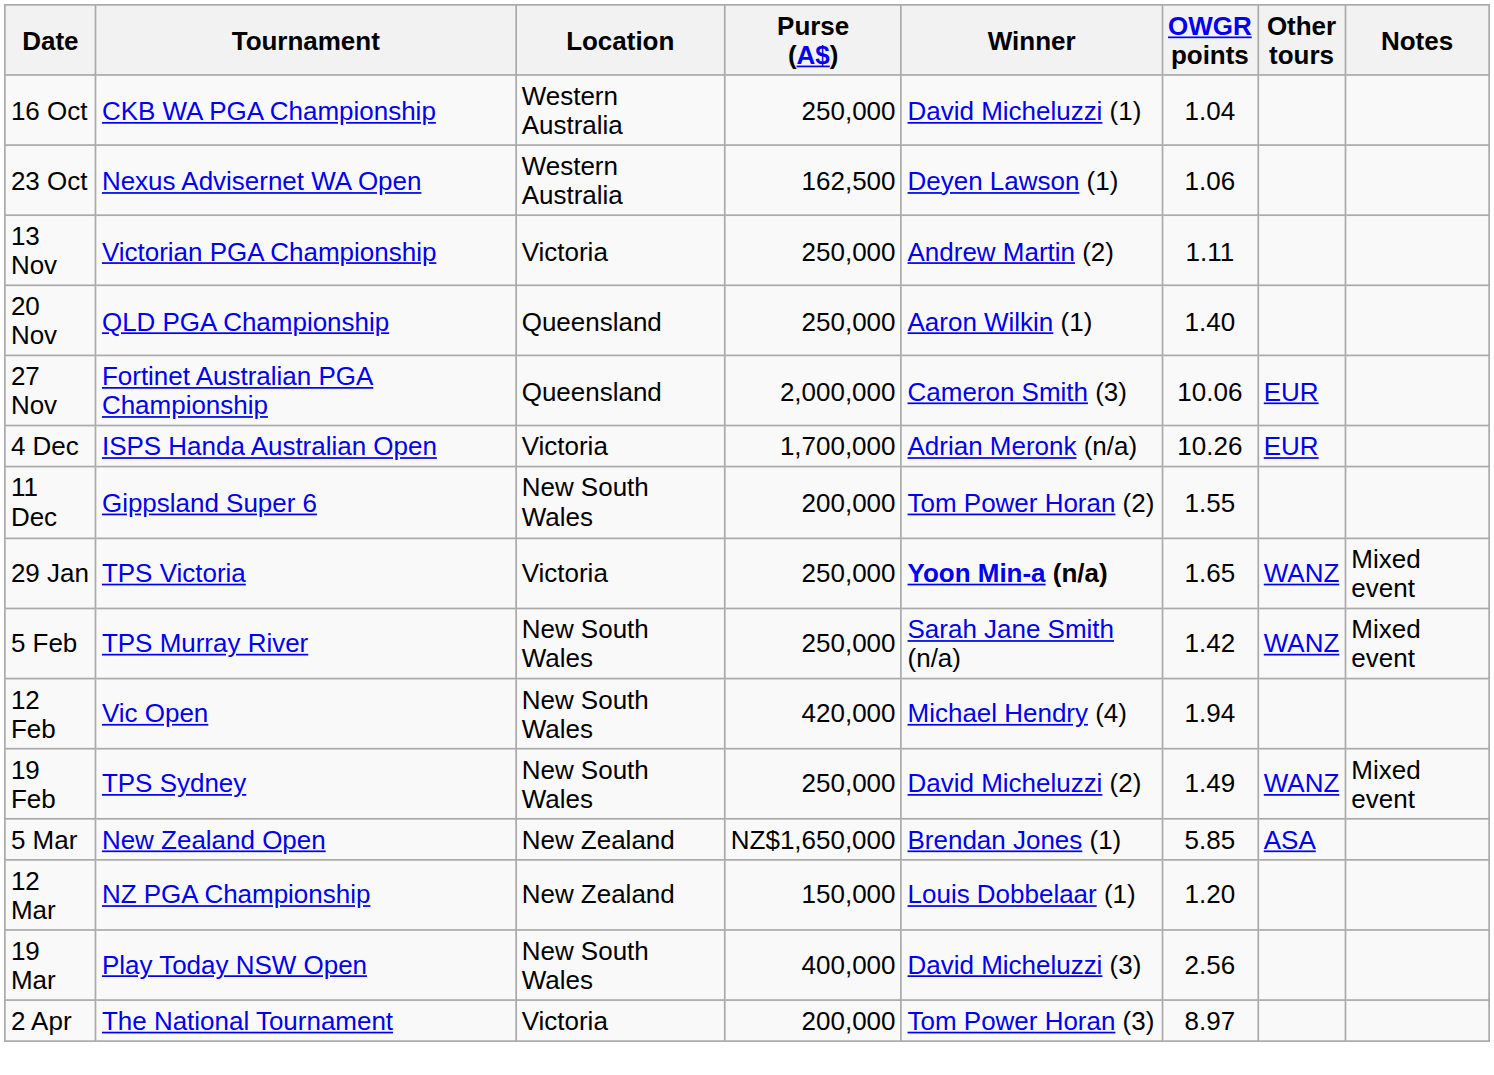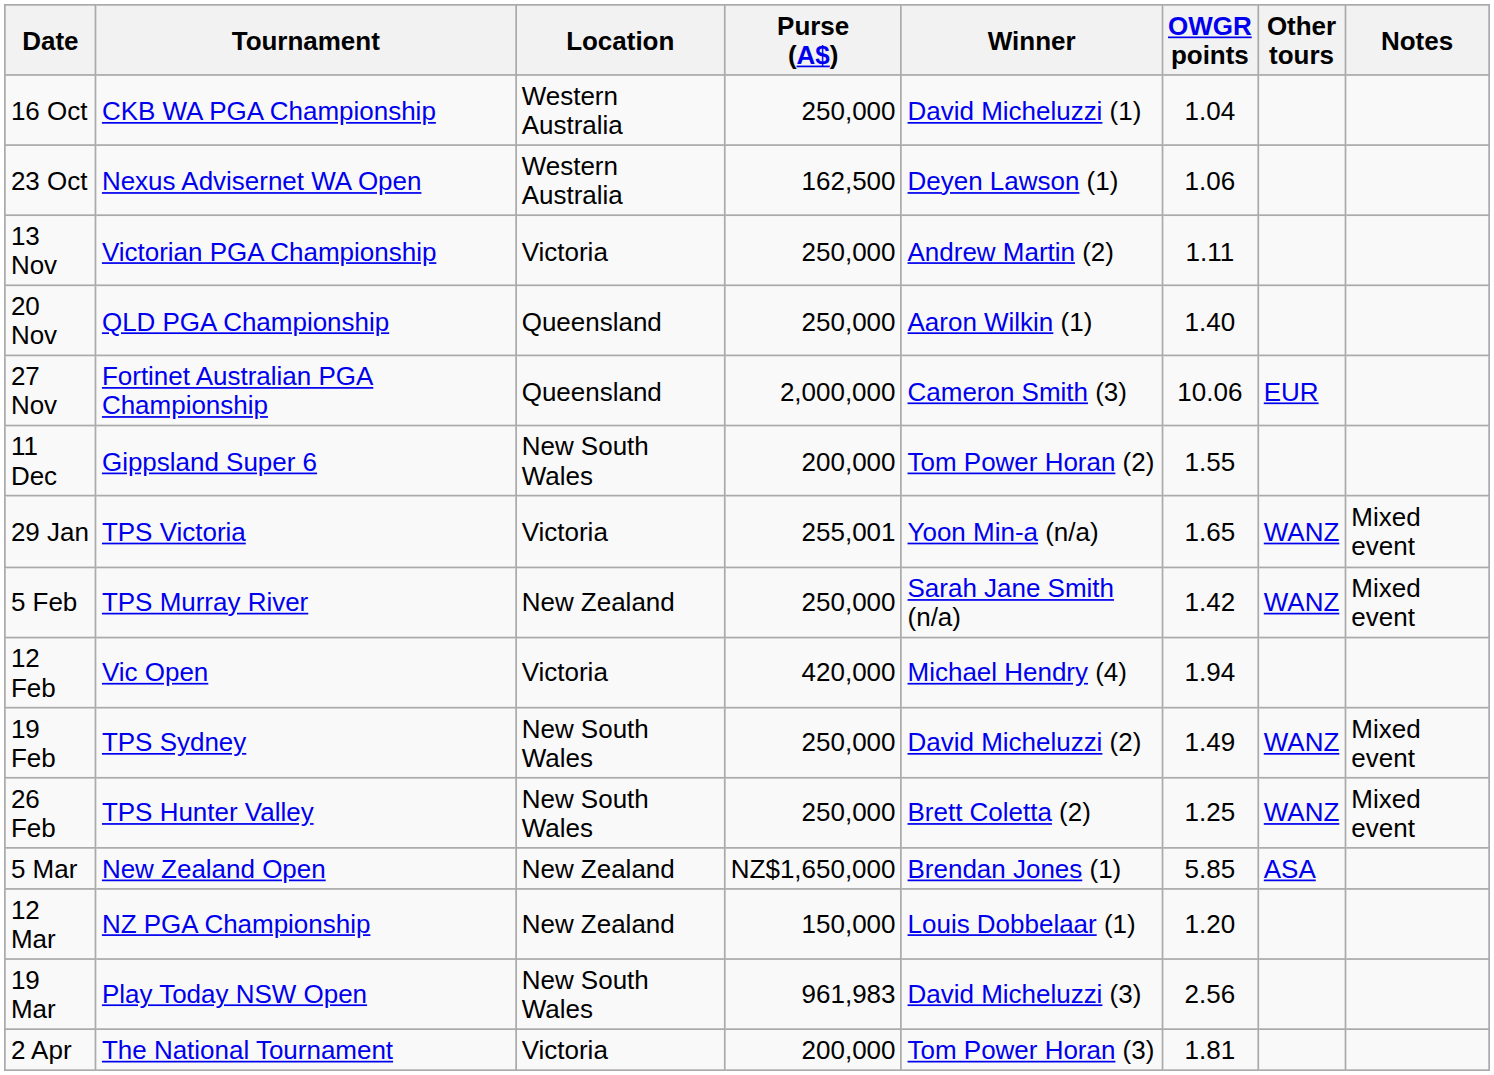- row: 4 Dec | ISPS Handa Australian Open | Victoria | 1,700,000 | Adrian Meronk (n/a) | 10.26 | EUR
29 Jan | Purse (A$): 250,000 -> 255,001
29 Jan | Winner: bold -> normal
5 Feb | Location: New South Wales -> New Zealand
12 Feb | Location: New South Wales -> Victoria
+ row: 26 Feb | TPS Hunter Valley | New South Wales | 250,000 | Brett Coletta (2) | 1.25 | WANZ | Mixed event
19 Mar | Purse (A$): 400,000 -> 961,983
2 Apr | OWGR points: 8.97 -> 1.81
